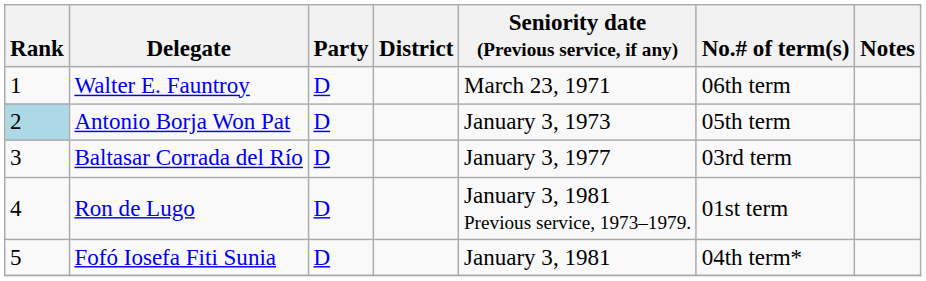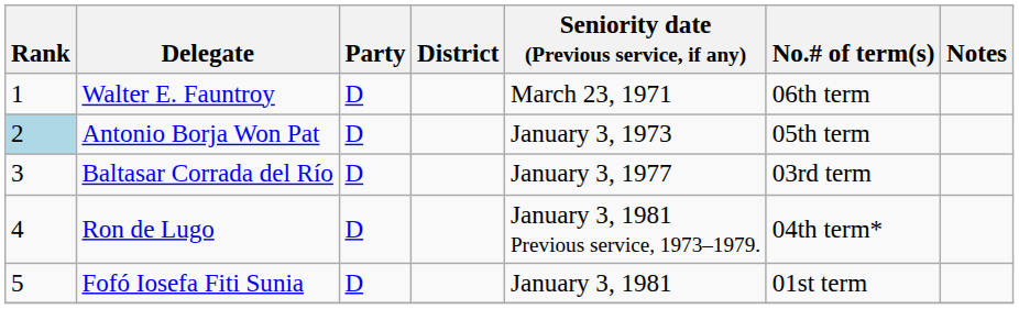Ron de Lugo | No.# of term(s): 01st term -> 04th term*
Fofó Iosefa Fiti Sunia | No.# of term(s): 04th term* -> 01st term
